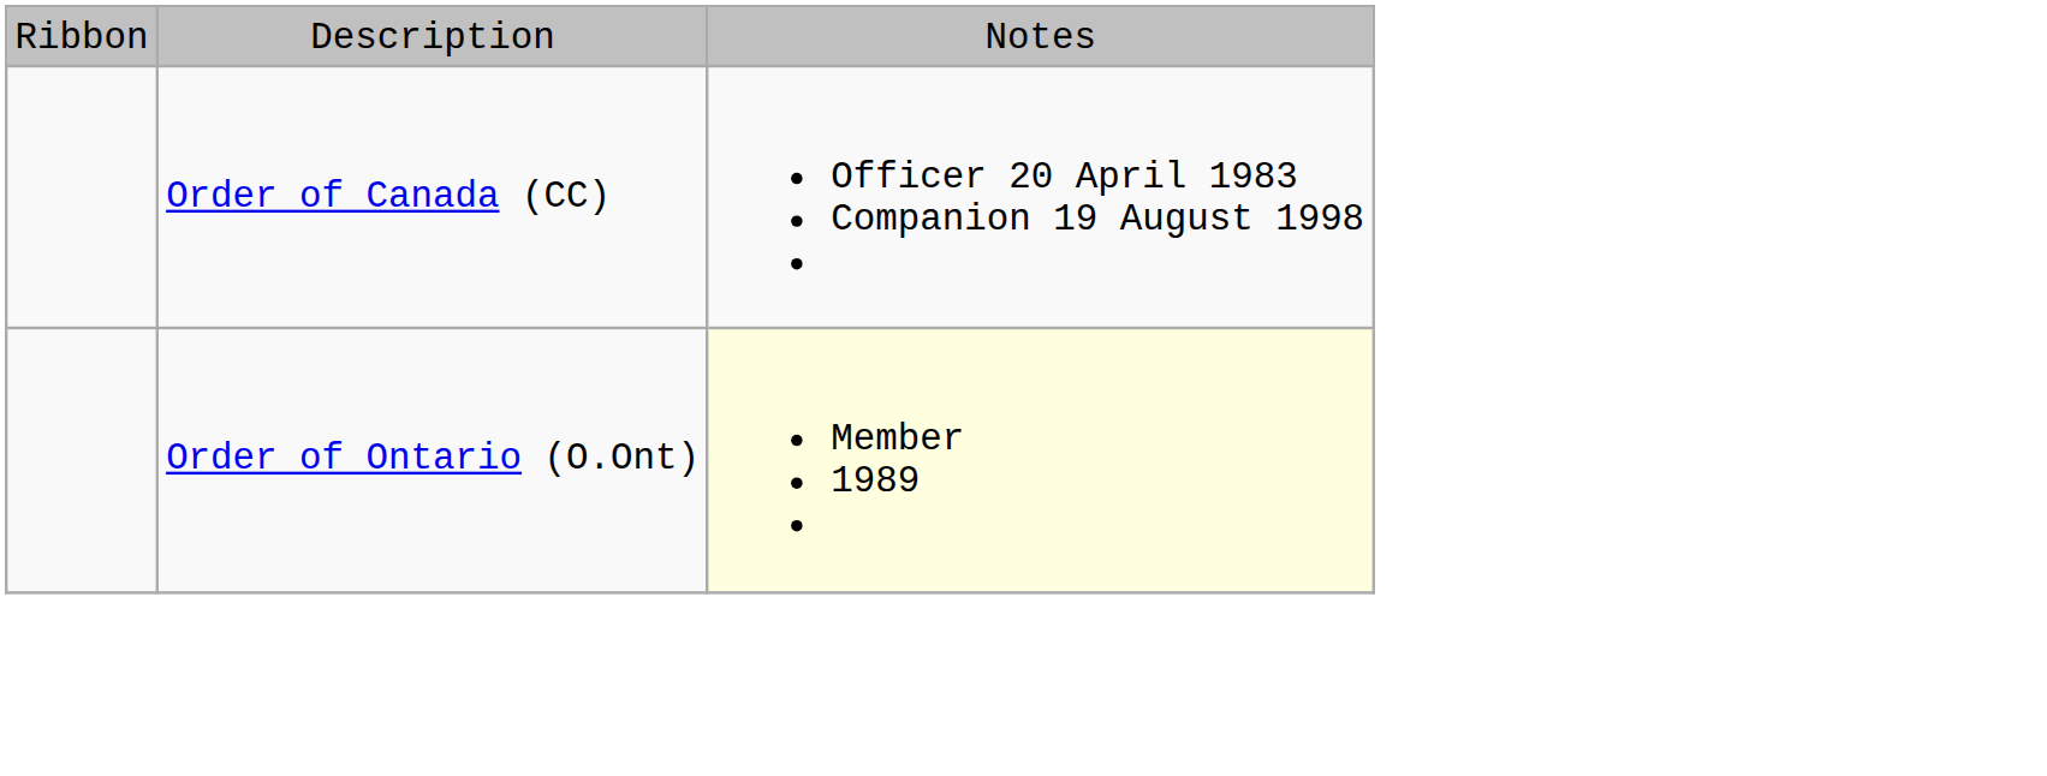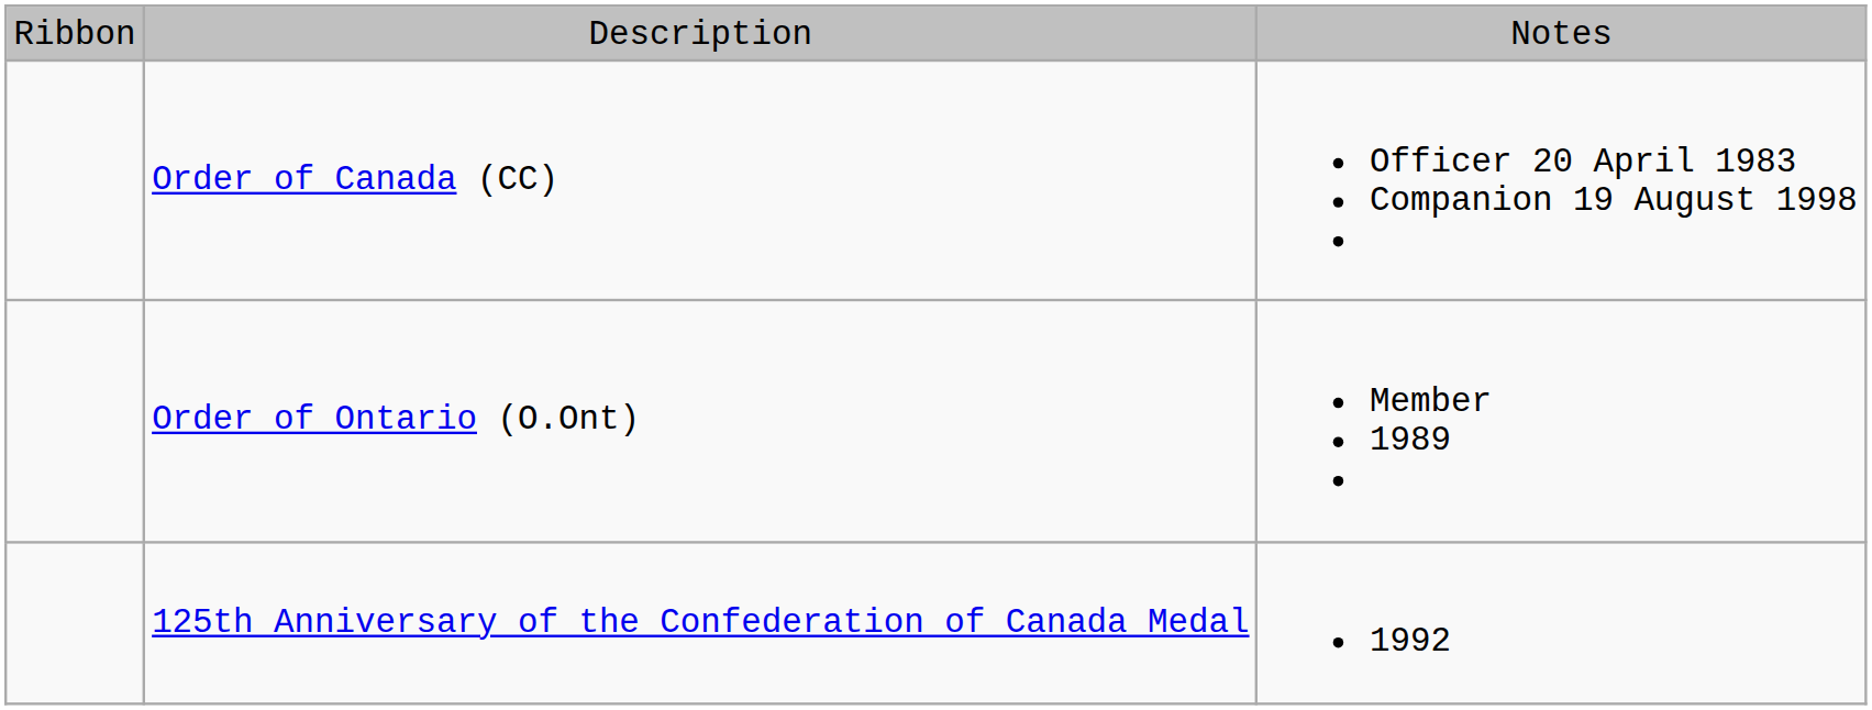Order of Ontario (O.Ont) | column 3: lightyellow background -> no background
+ row: 125th Anniversary of the Confederation of Canada Medal | 1992
